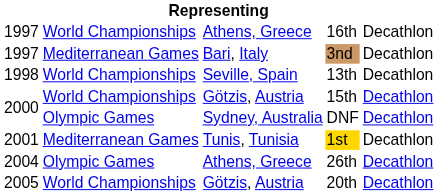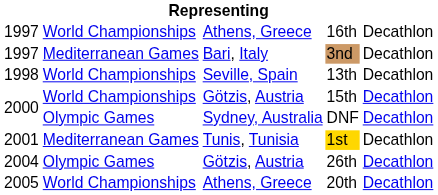26th | column 3: Athens, Greece -> Götzis, Austria
20th | column 3: Götzis, Austria -> Athens, Greece
